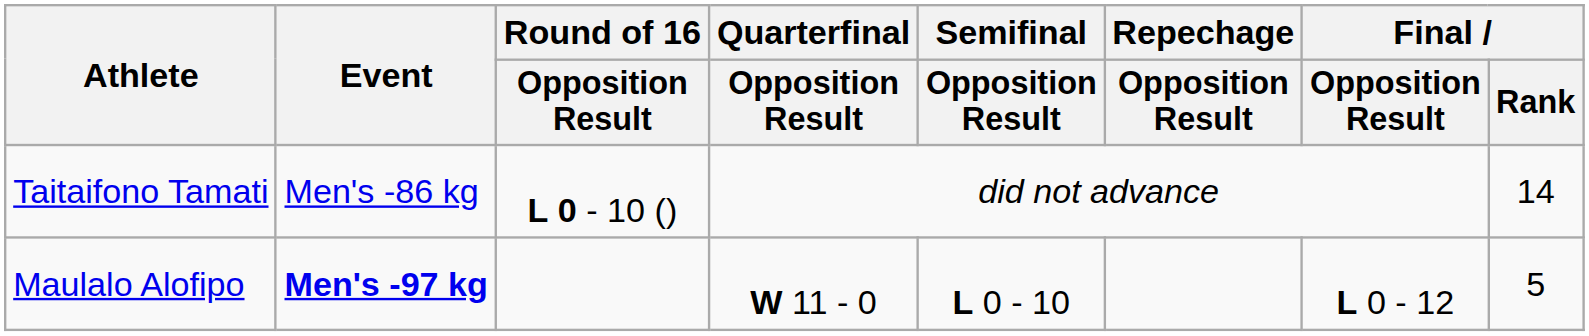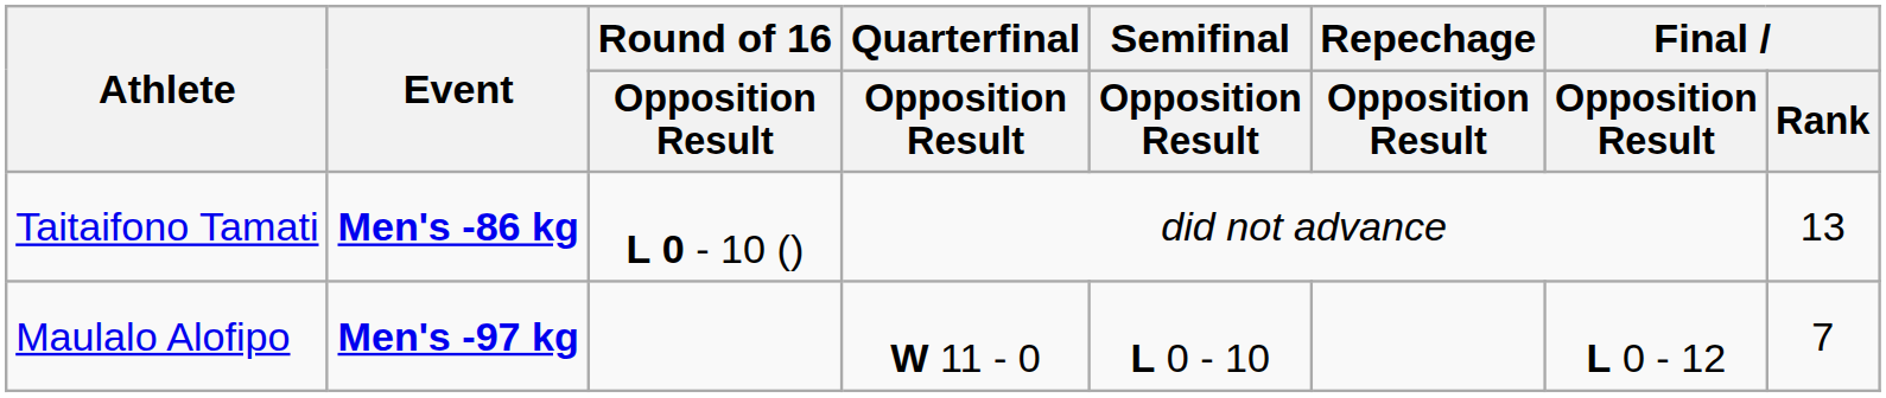Taitaifono Tamati | Event: normal -> bold
Taitaifono Tamati | Final / Rank: 14 -> 13
Maulalo Alofipo | Final / Rank: 5 -> 7
